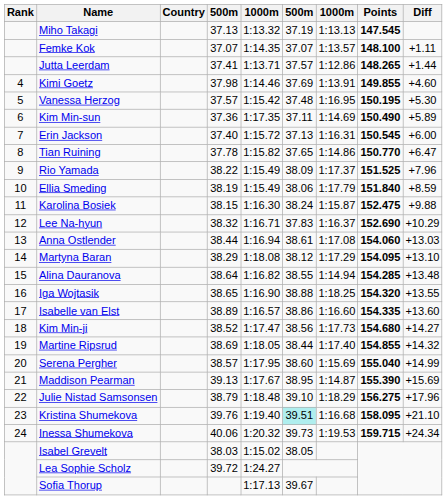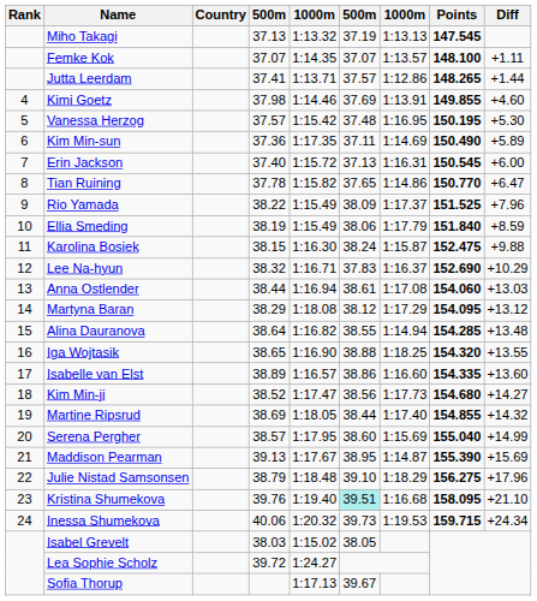Martyna Baran | Diff: +13.10 -> +13.12
